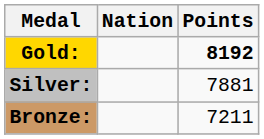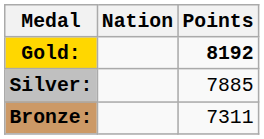Silver: | Points: 7881 -> 7885
Bronze: | Points: 7211 -> 7311
